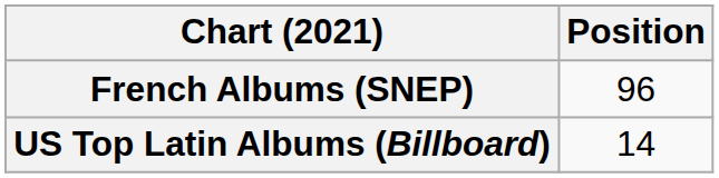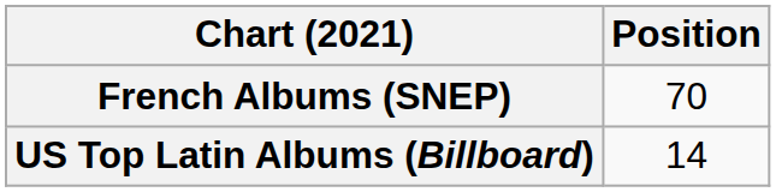French Albums (SNEP) | Position: 96 -> 70
